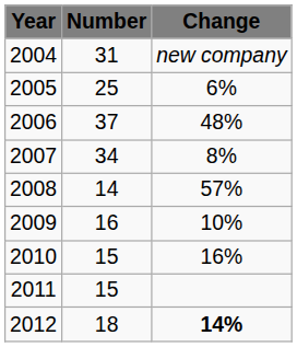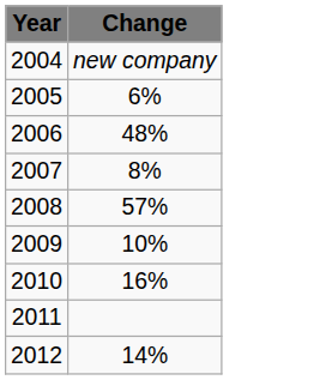- column: Number | 31 | 25 | 37 | 34 | 14 | 16 | 15 | 15 | 18
2012 | Change: bold -> normal
